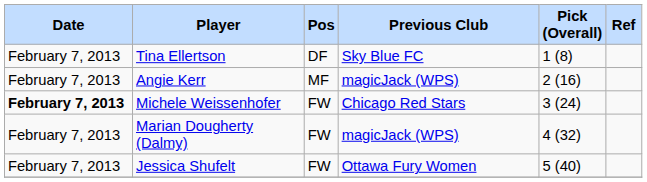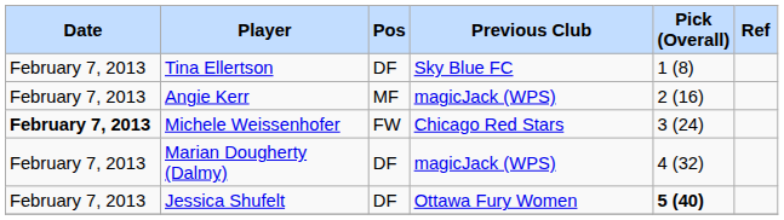Marian Dougherty (Dalmy) | Pos: FW -> DF
Jessica Shufelt | Pos: FW -> DF
Jessica Shufelt | Pick (Overall): normal -> bold
